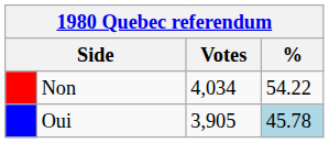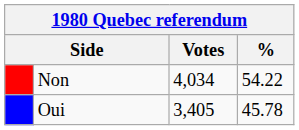Oui | Votes: 3,905 -> 3,405
Oui | %: lightblue background -> no background
